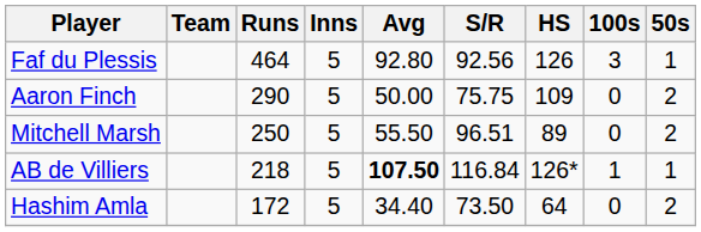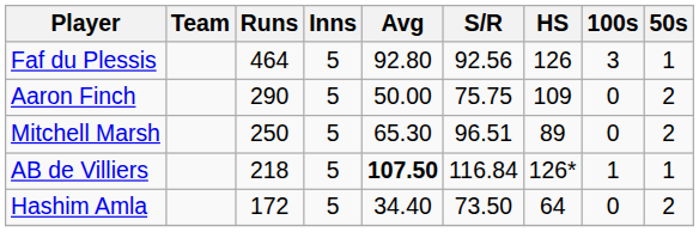Mitchell Marsh | Avg: 55.50 -> 65.30
